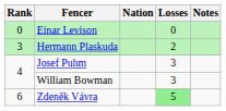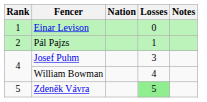Einar Levison | Rank: 0 -> 1
+ row: 2 | Pál Pajzs | 1
- row: 3 | Hermann Plaskuda | 2
William Bowman | Losses: 3 -> 4
Zdeněk Vávra | Rank: 6 -> 5
